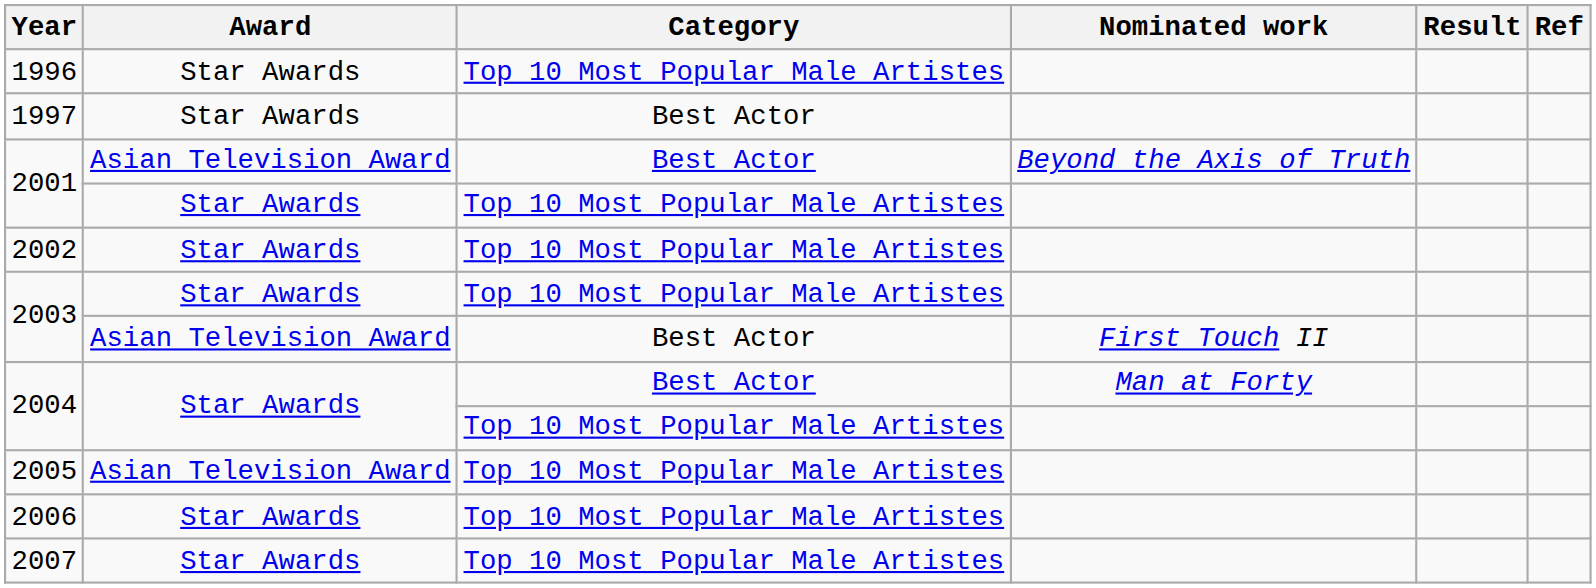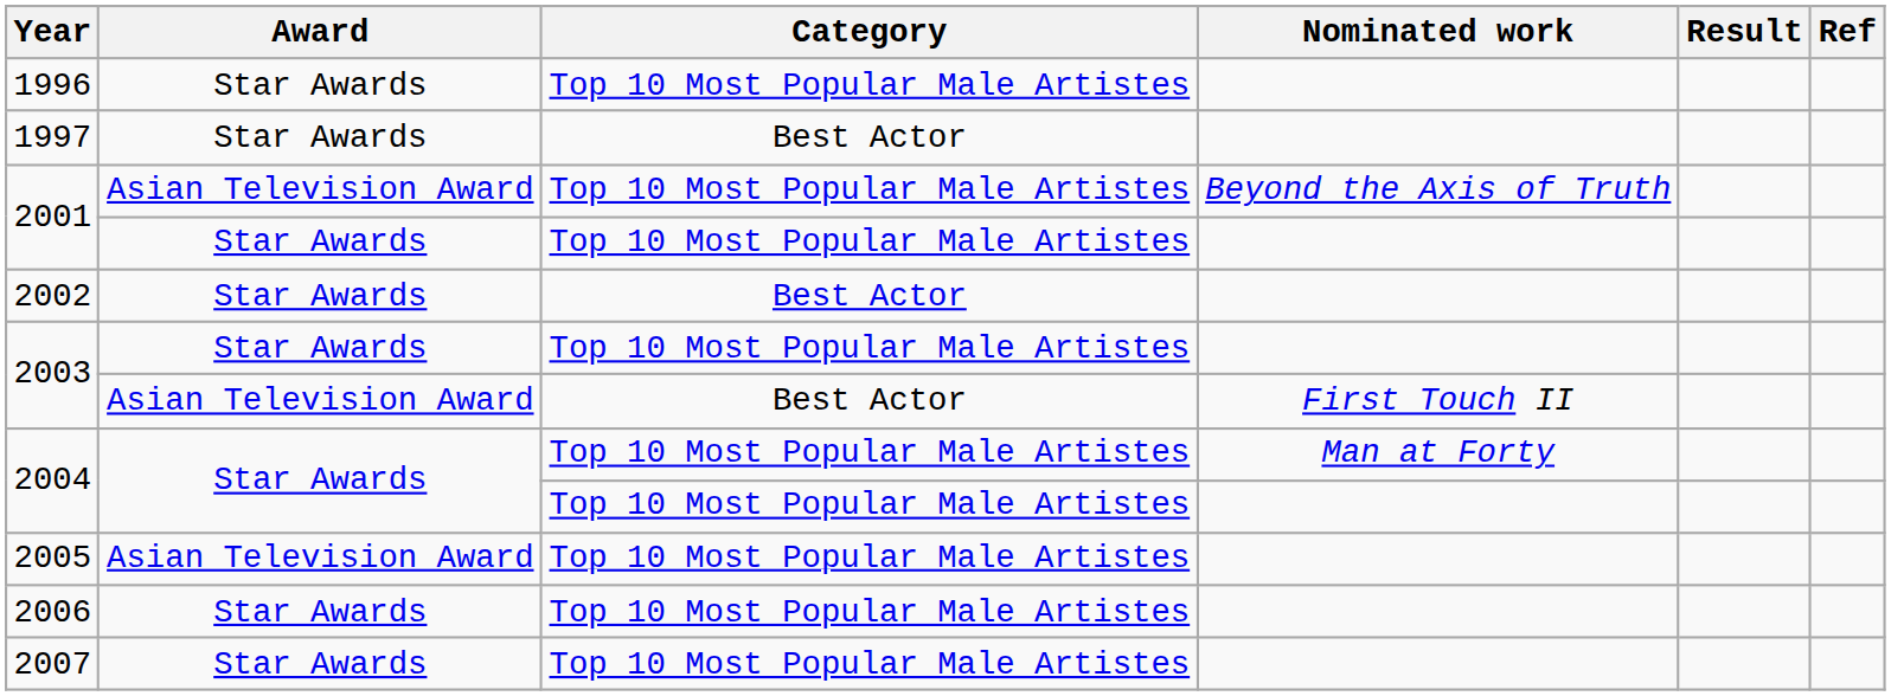2001 / Beyond the Axis of Truth | Category: Best Actor -> Top 10 Most Popular Male Artistes
2002 | Category: Top 10 Most Popular Male Artistes -> Best Actor
2004 / Man at Forty | Category: Best Actor -> Top 10 Most Popular Male Artistes
